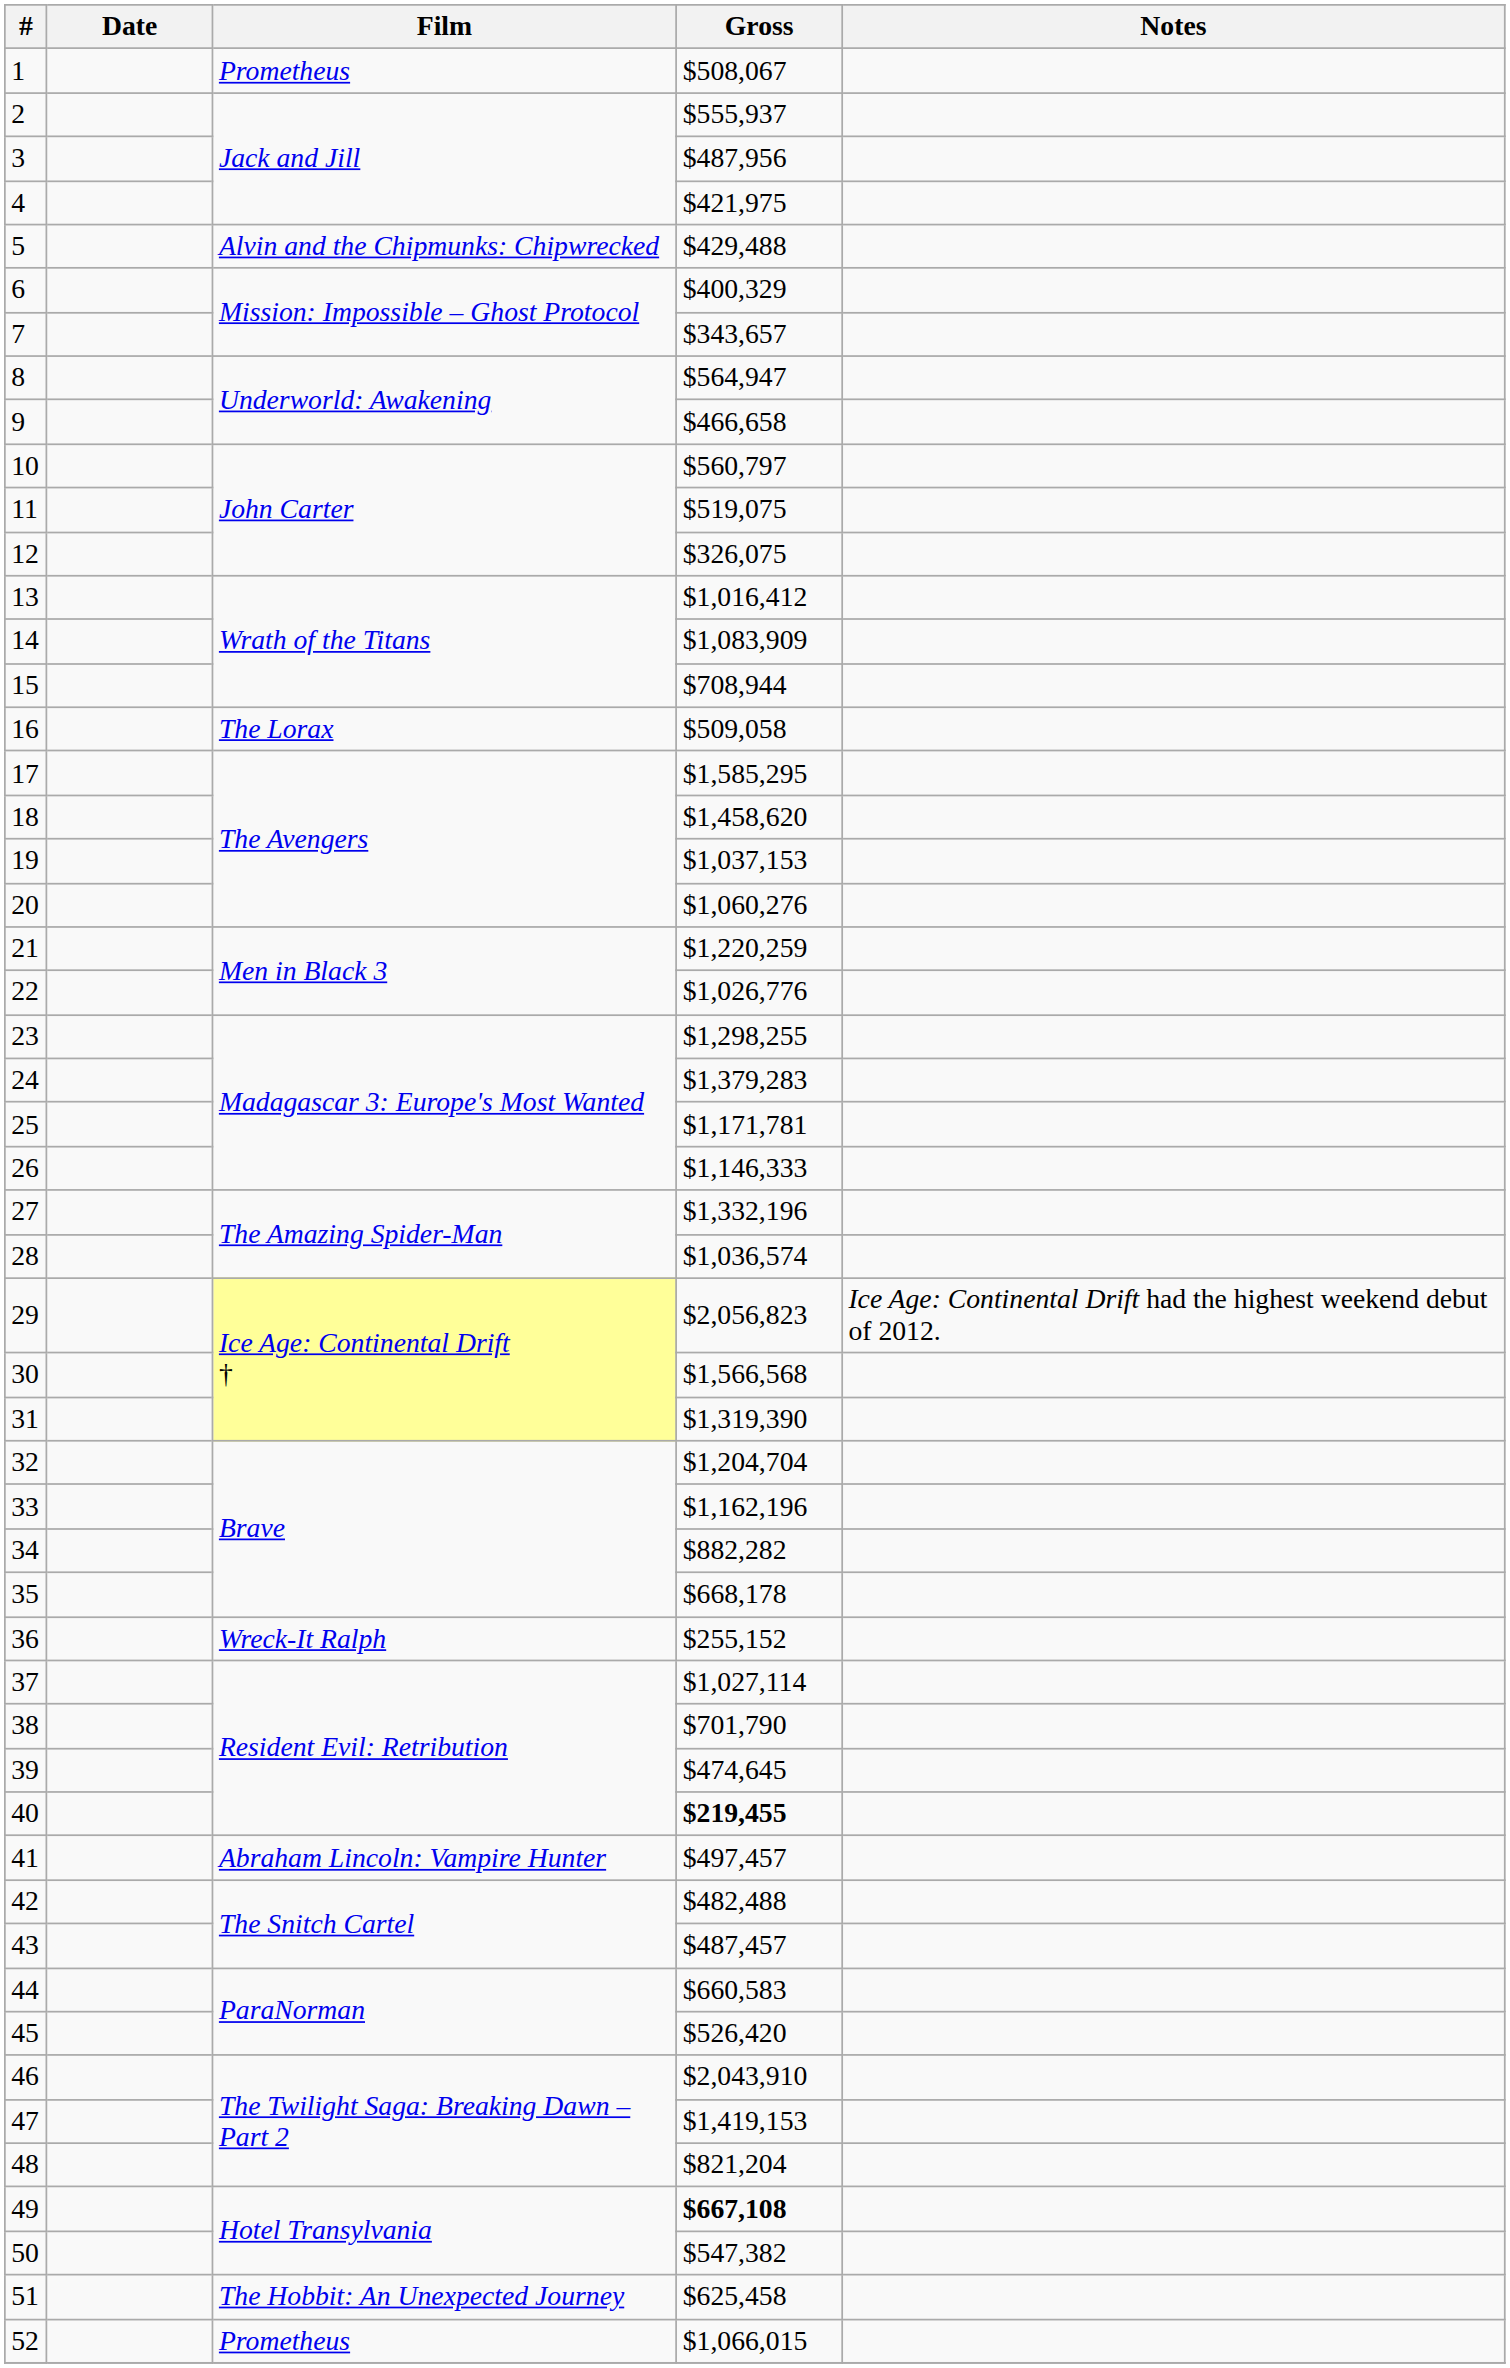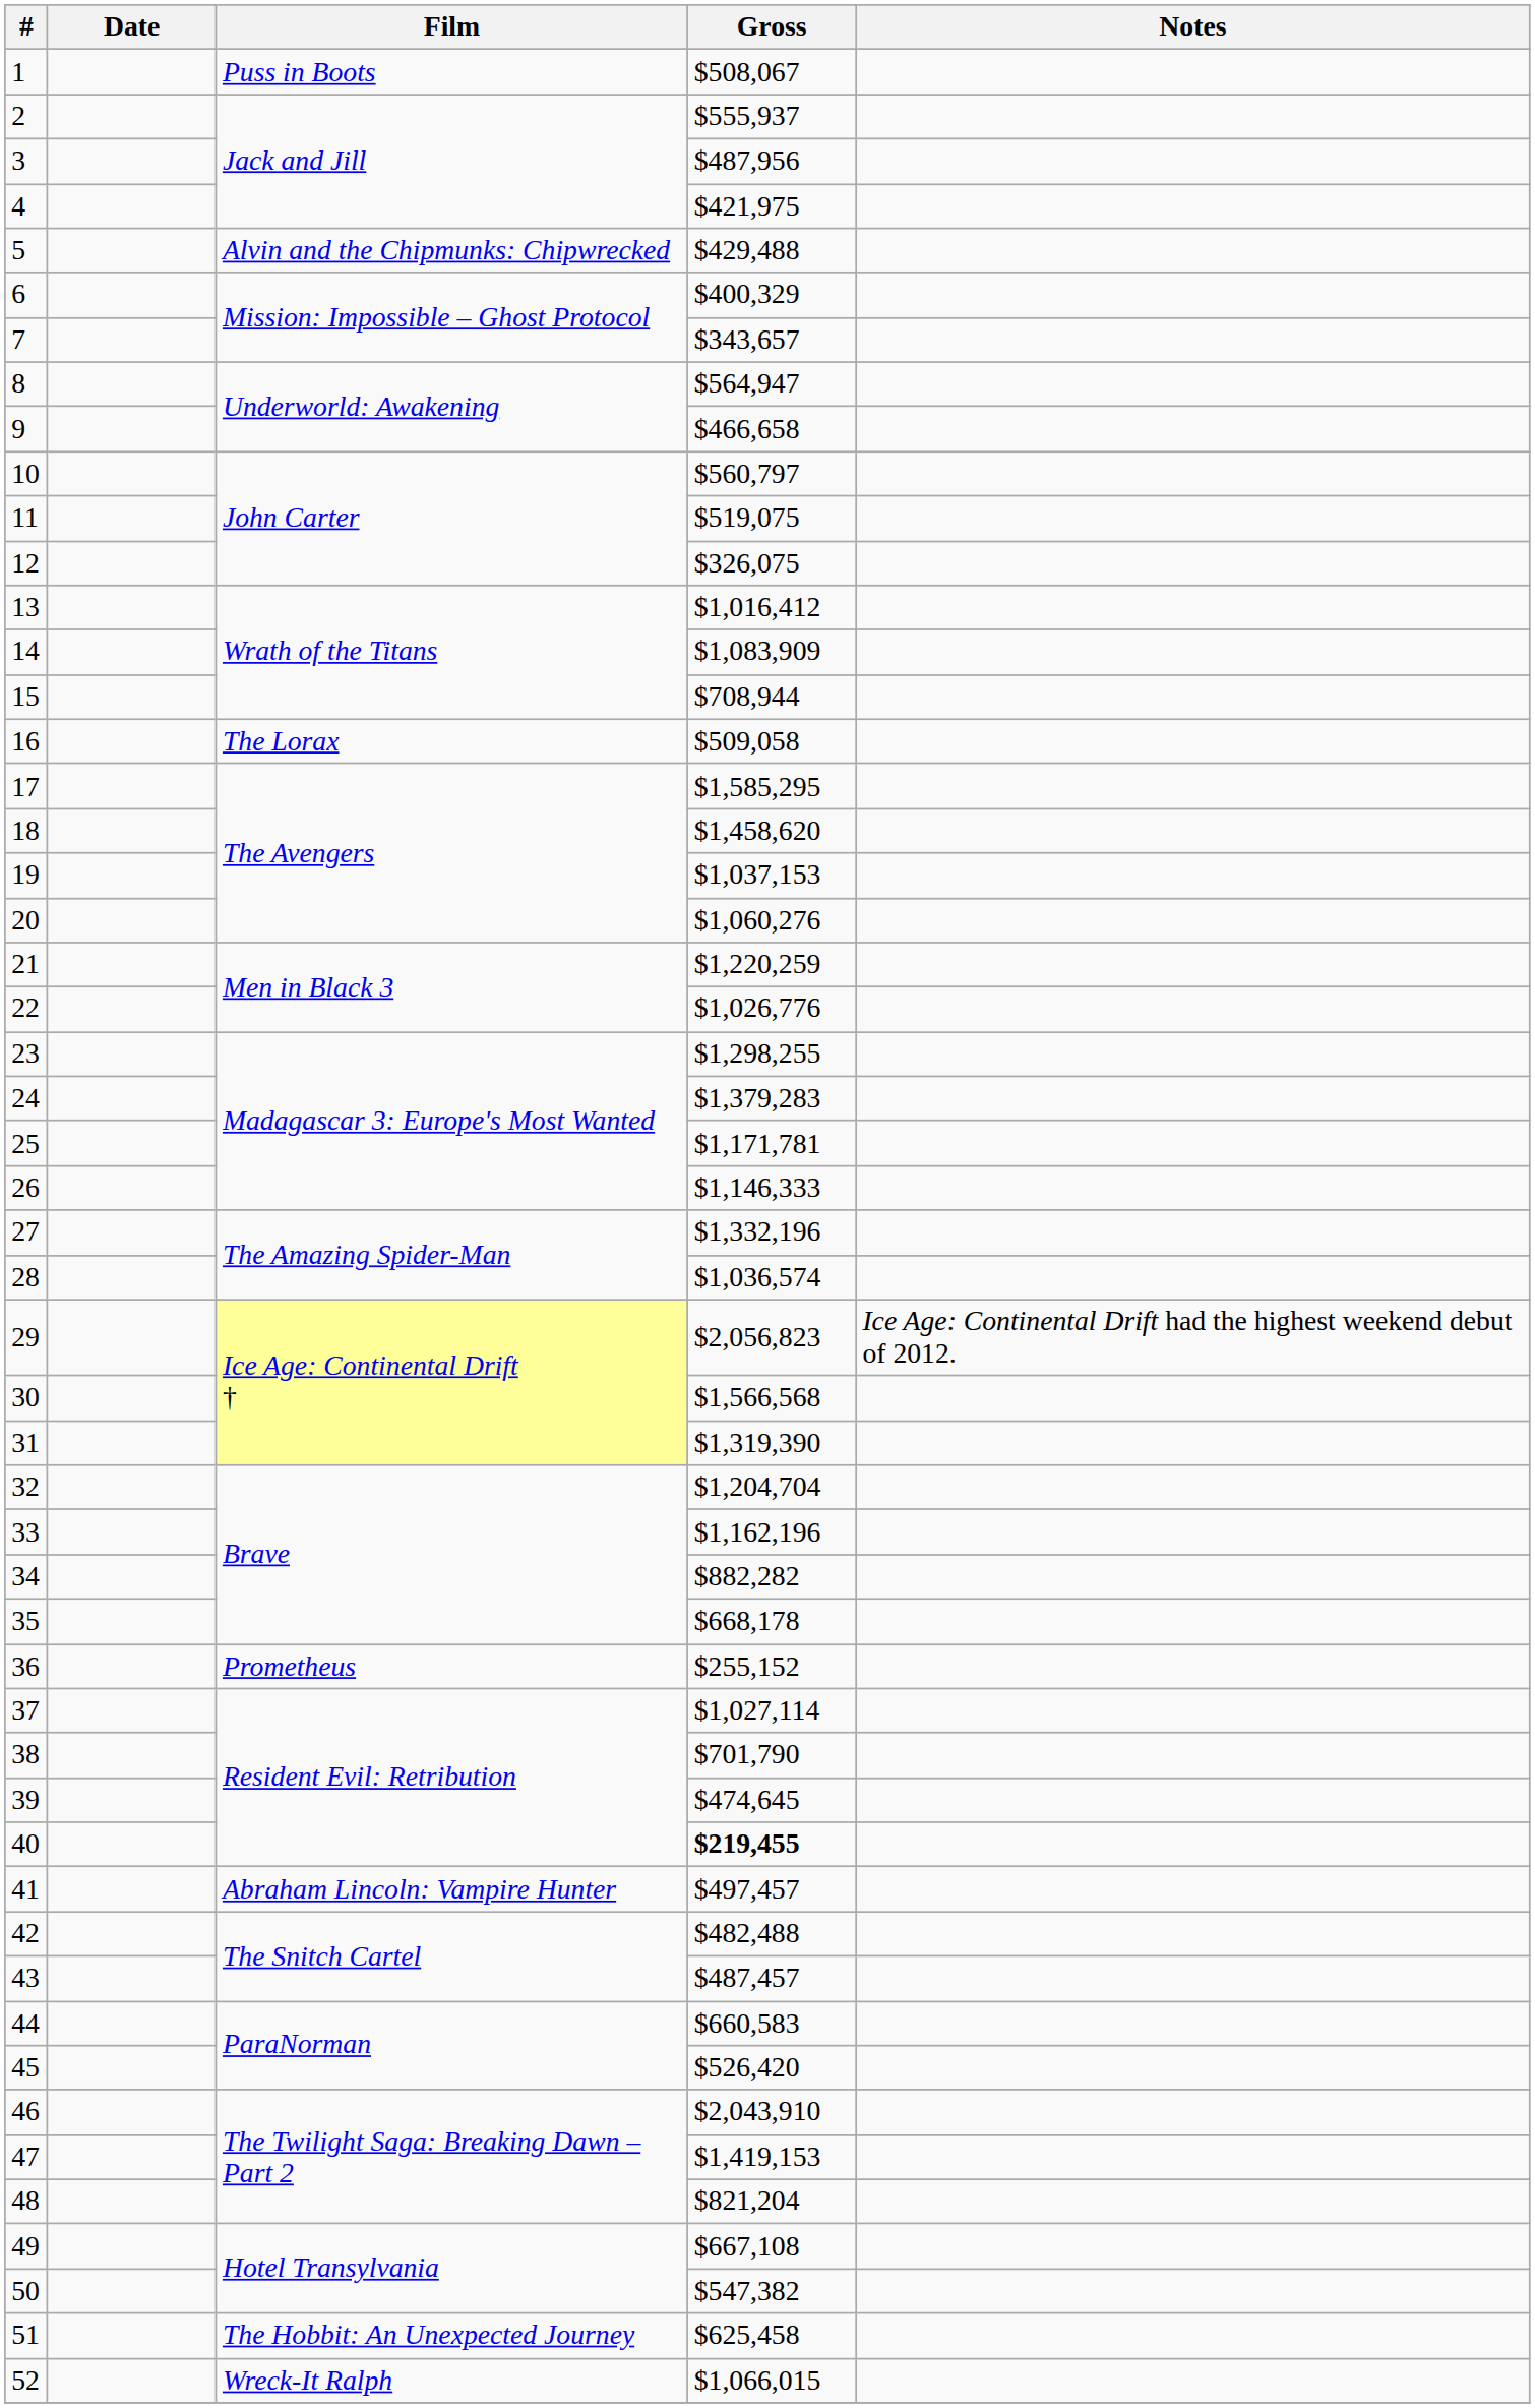1 | Film: Prometheus -> Puss in Boots
36 | Film: Wreck-It Ralph -> Prometheus
49 | Gross: bold -> normal
52 | Film: Prometheus -> Wreck-It Ralph
